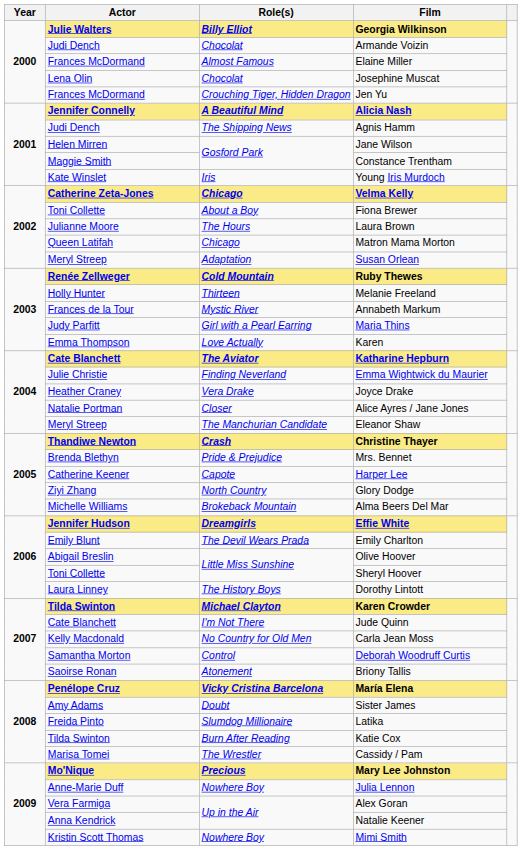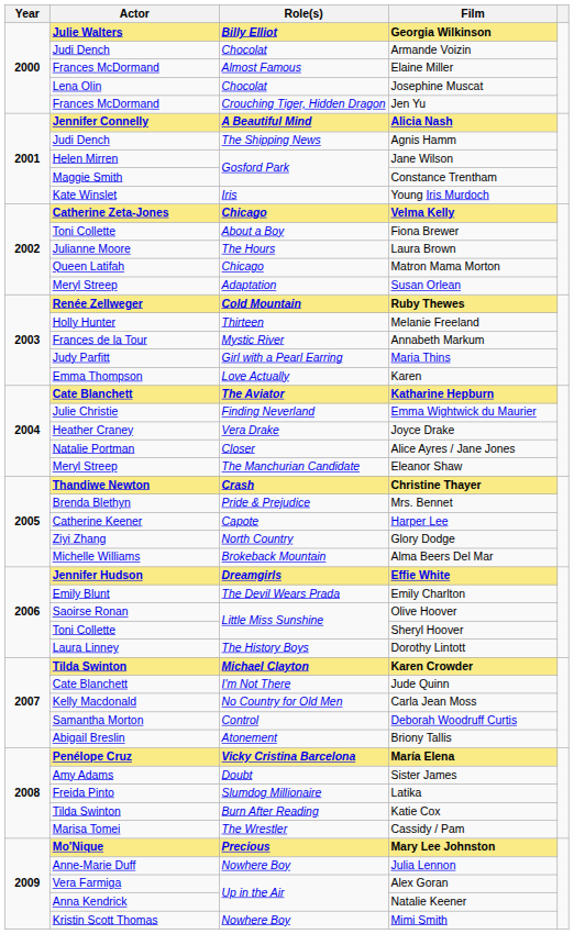Olive Hoover | Actor: Abigail Breslin -> Saoirse Ronan
Briony Tallis | Actor: Saoirse Ronan -> Abigail Breslin
